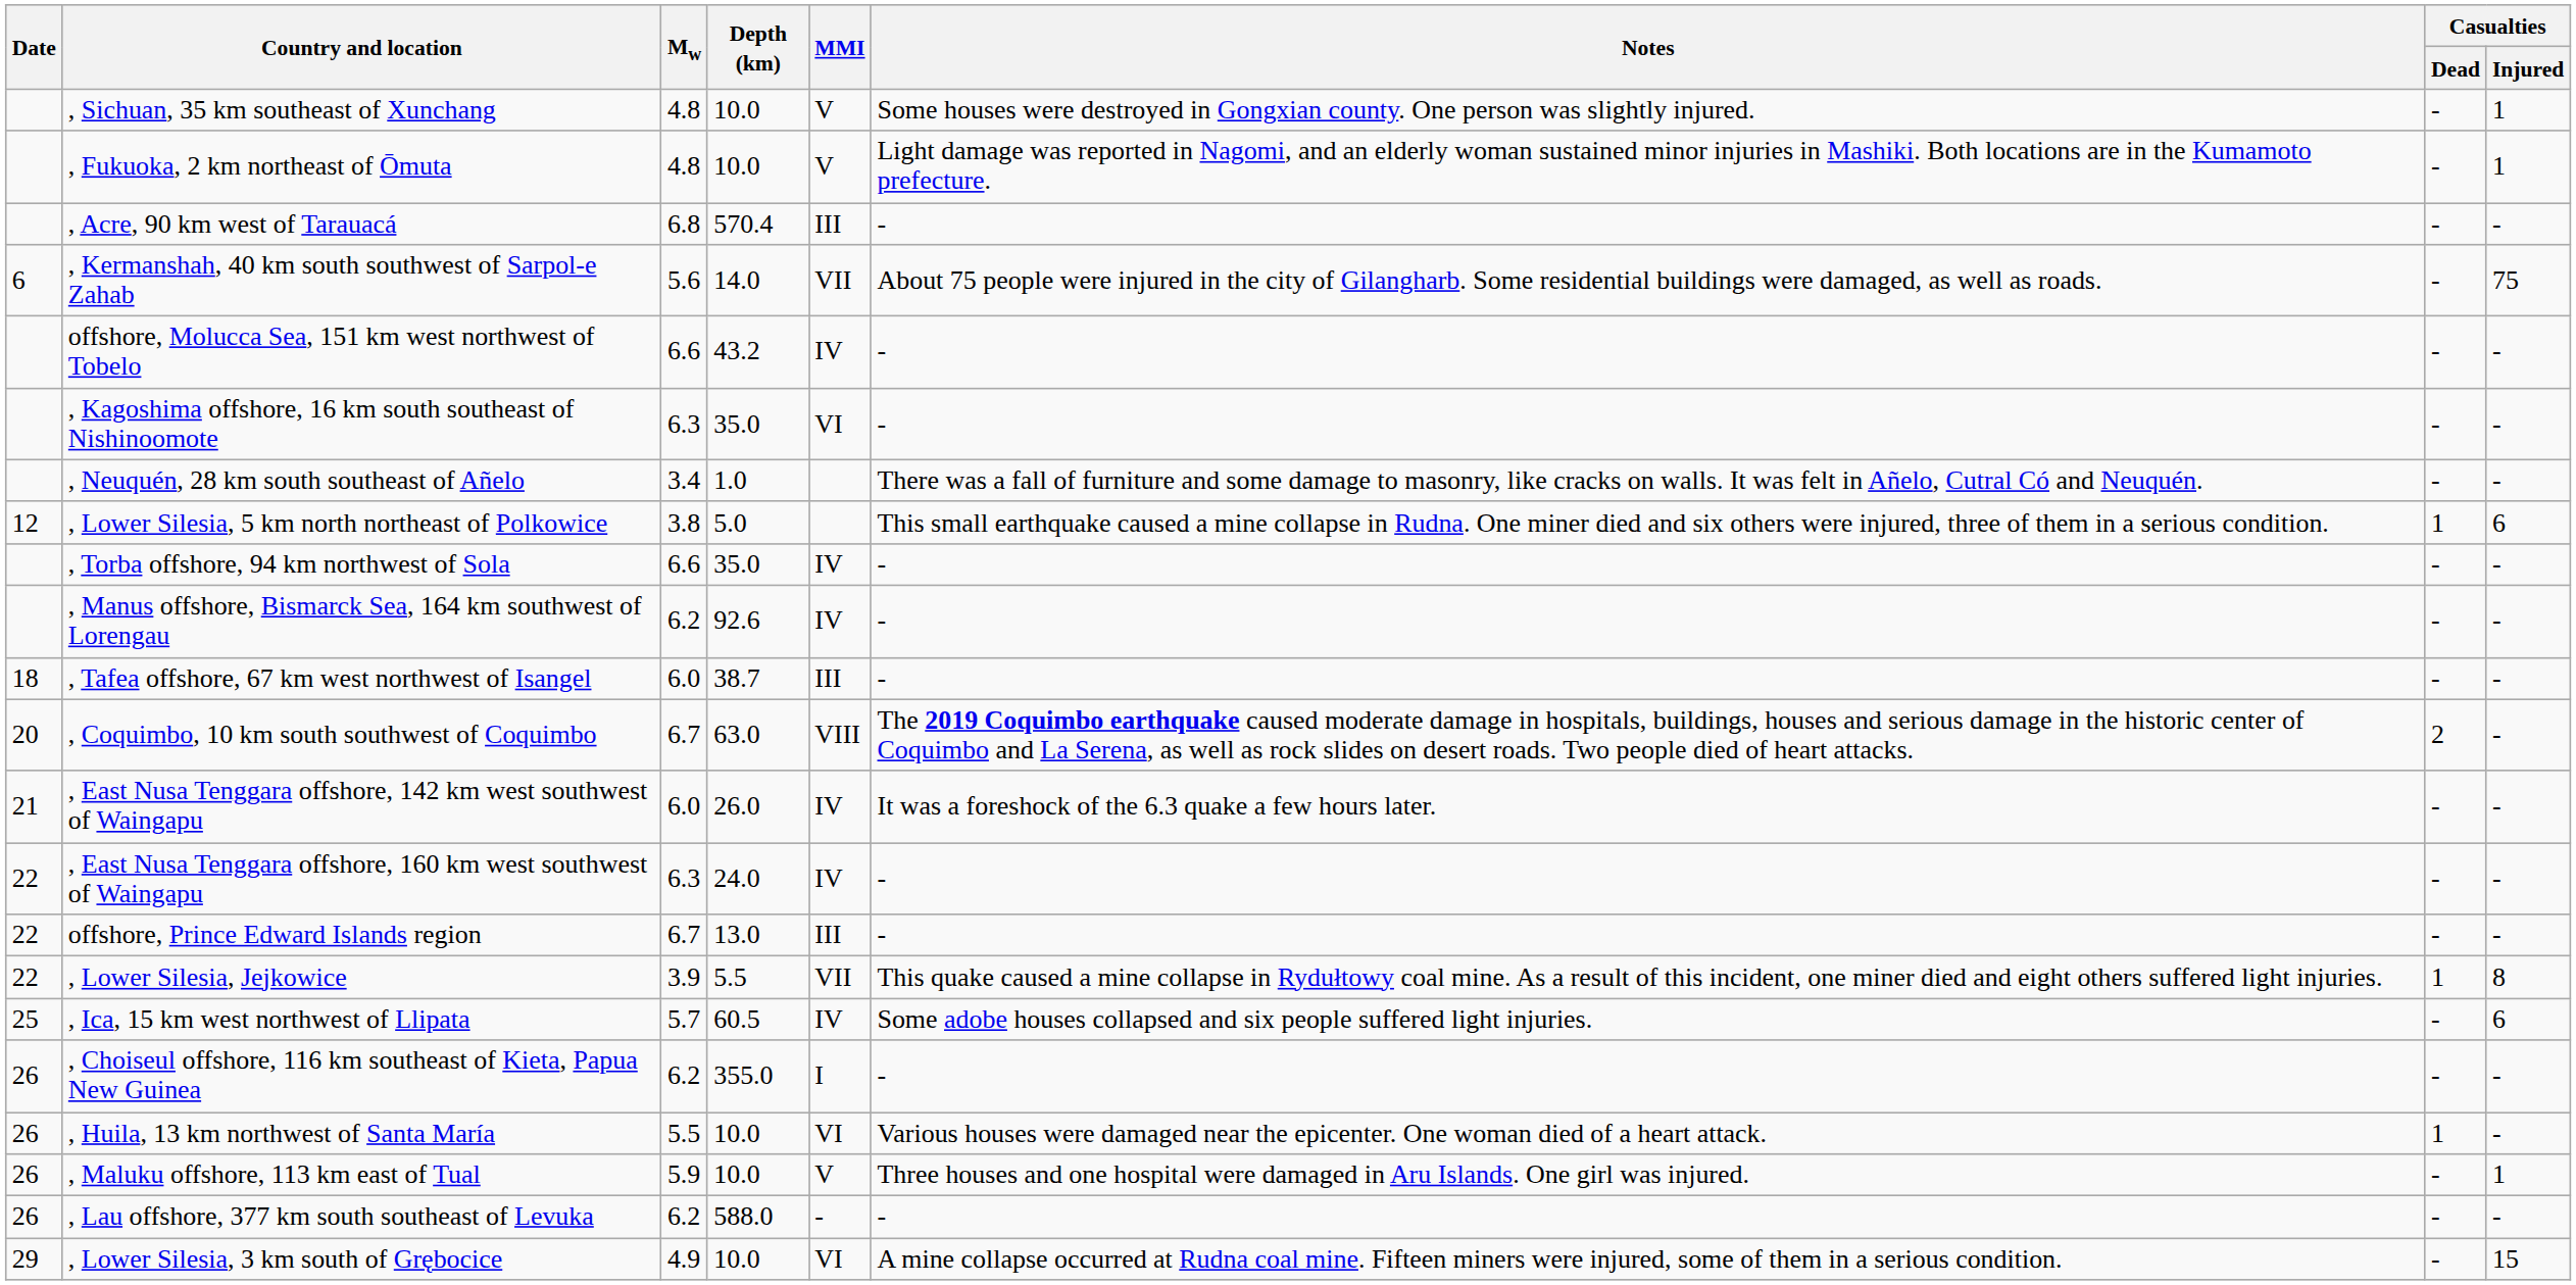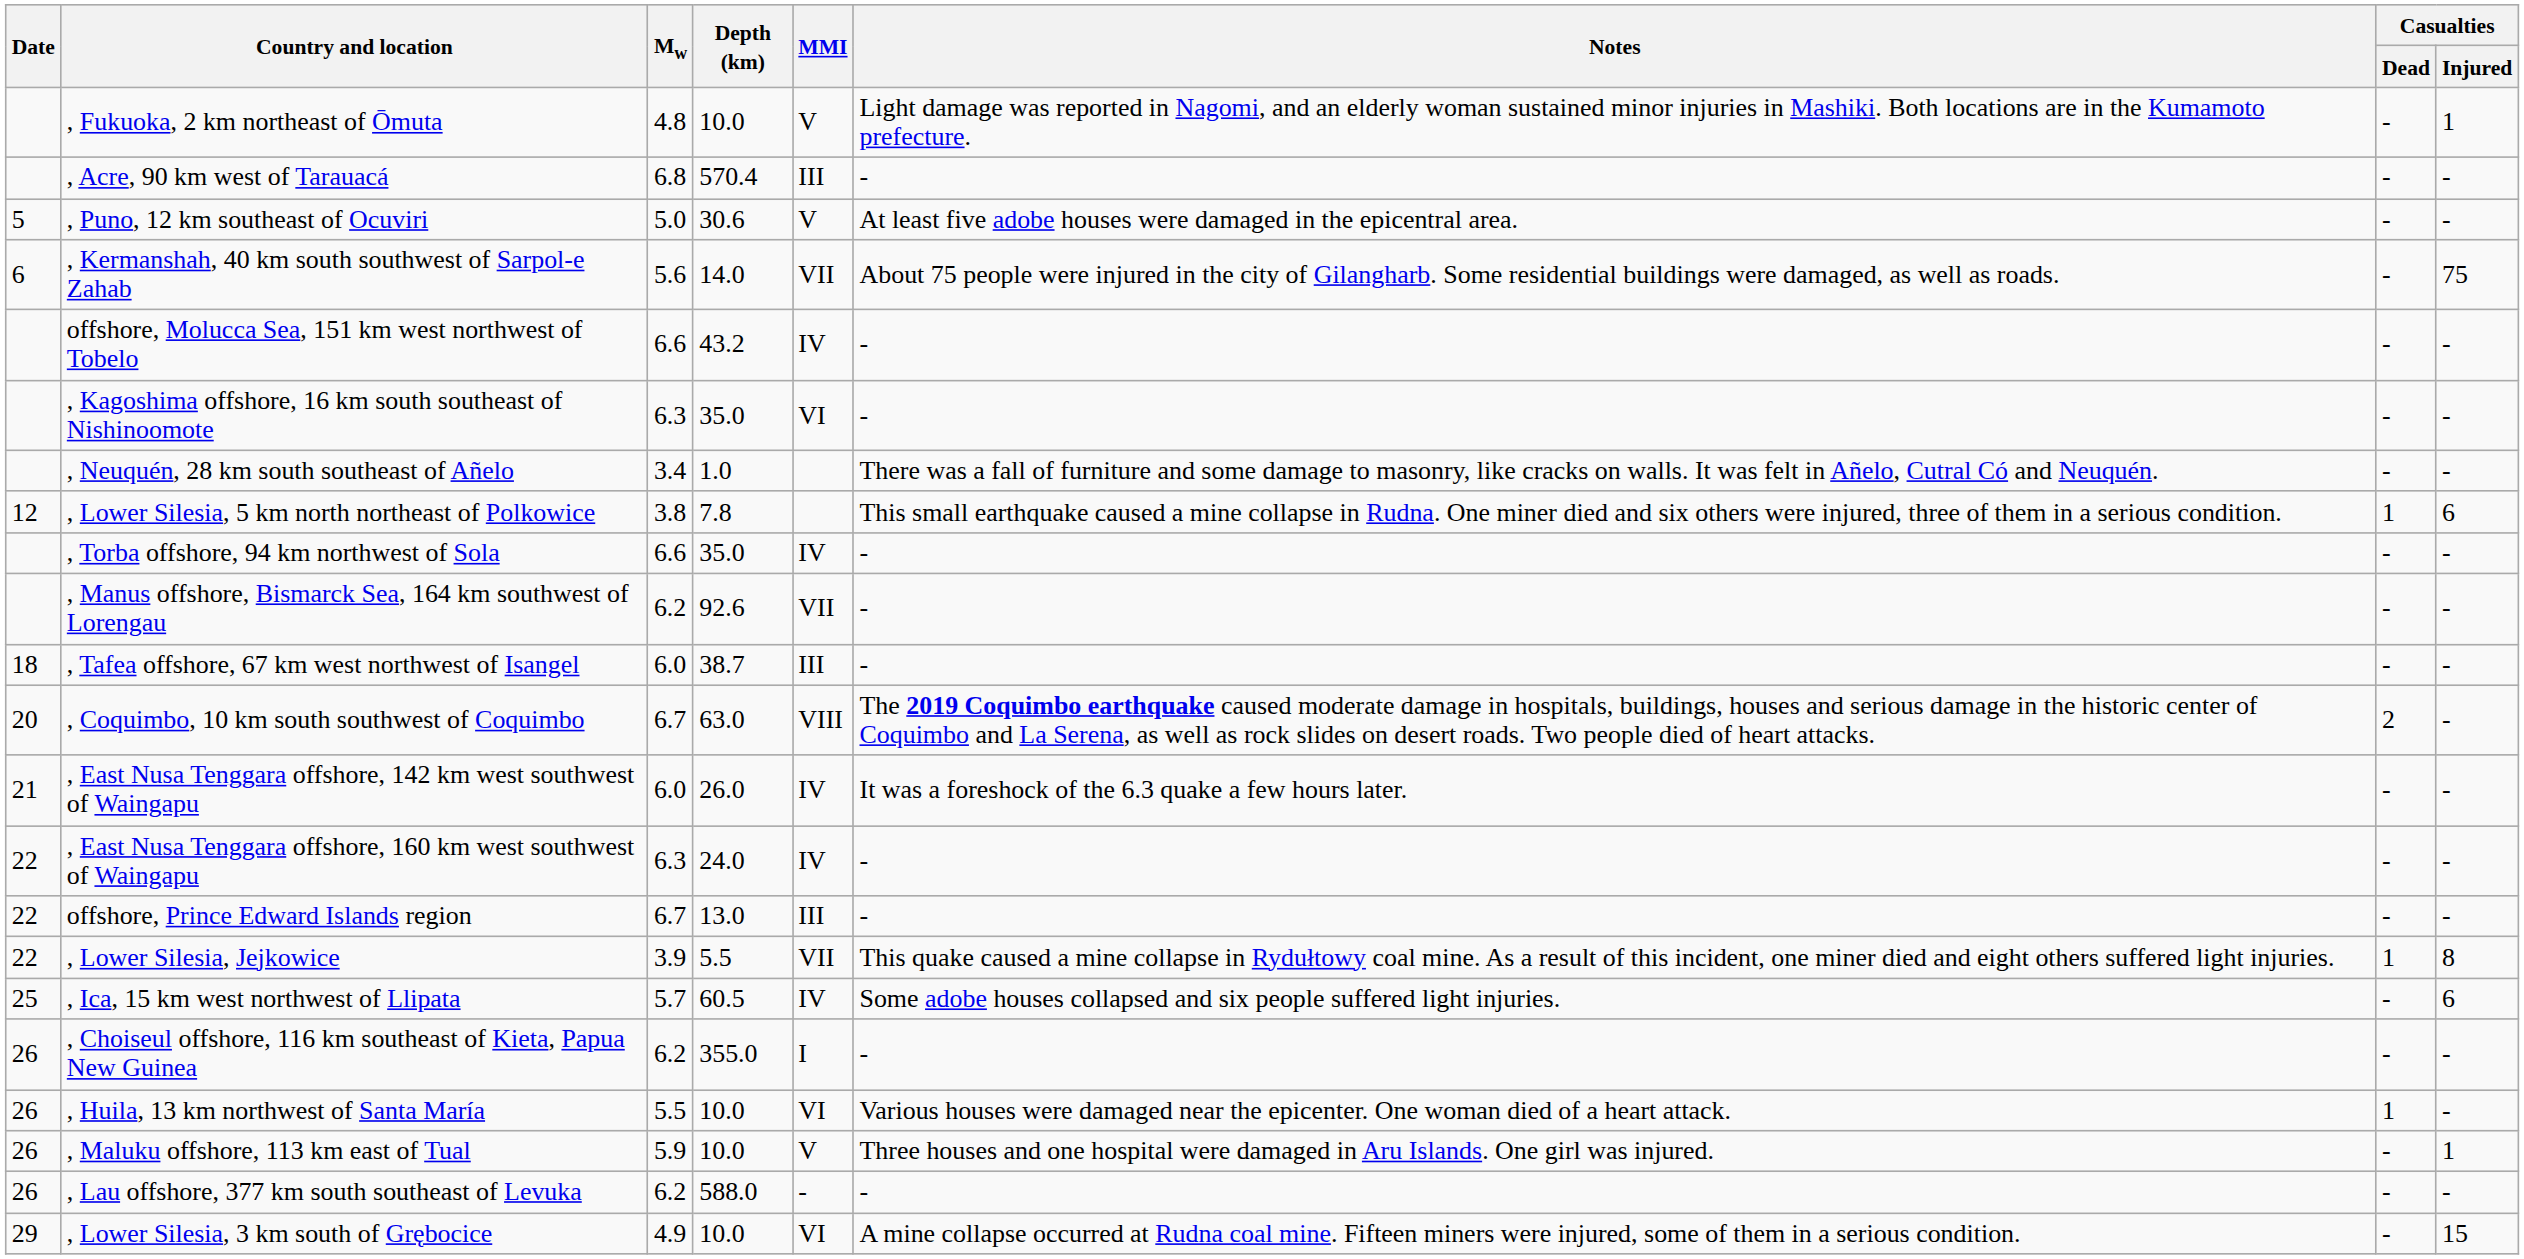- row: , Sichuan, 35 km southeast of Xunchang | 4.8 | 10.0 | V | Some houses were destroyed in Gongxian county. One person was slightly injured. | - | 1
+ row: 5 | , Puno, 12 km southeast of Ocuviri | 5.0 | 30.6 | V | At least five adobe houses were damaged in the epicentral area. | - | -
, Lower Silesia, 5 km north northeast of Polkowice | Depth (km): 5.0 -> 7.8
, Manus offshore, Bismarck Sea, 164 km southwest of Lorengau | MMI: IV -> VII
